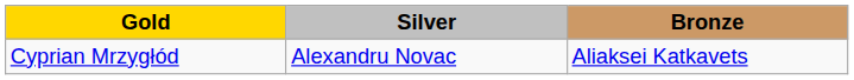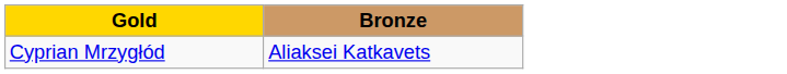- column: Silver | Alexandru Novac
